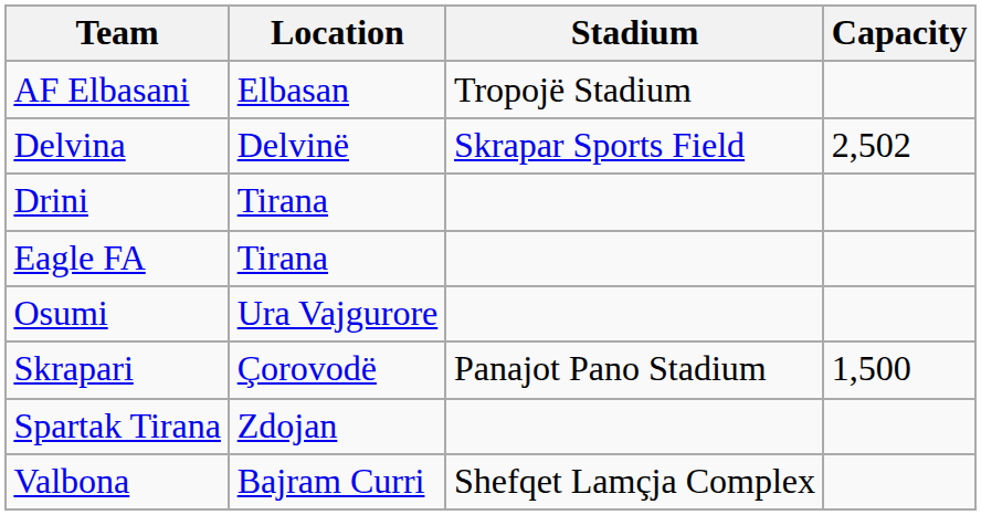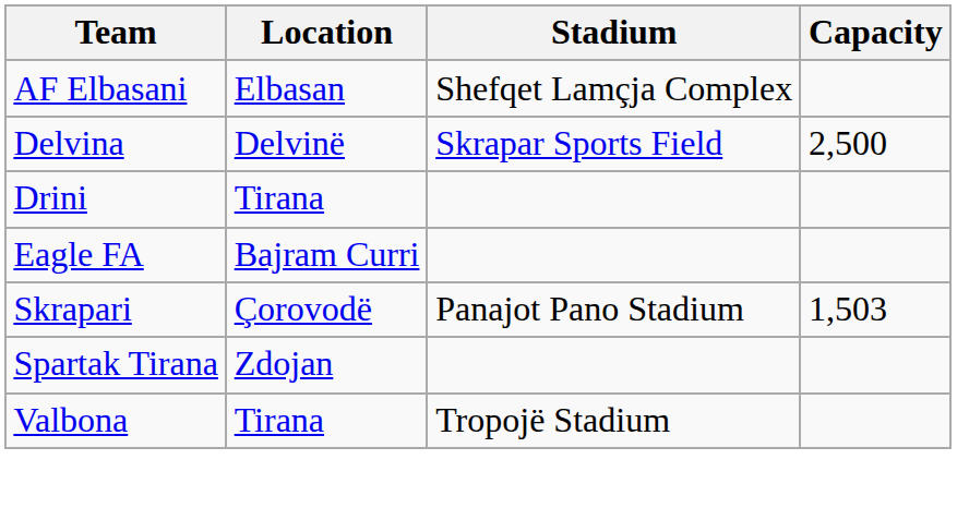AF Elbasani | Stadium: Tropojë Stadium -> Shefqet Lamçja Complex
Delvina | Capacity: 2,502 -> 2,500
Eagle FA | Location: Tirana -> Bajram Curri
- row: Osumi | Ura Vajgurore
Skrapari | Capacity: 1,500 -> 1,503
Valbona | Location: Bajram Curri -> Tirana
Valbona | Stadium: Shefqet Lamçja Complex -> Tropojë Stadium
